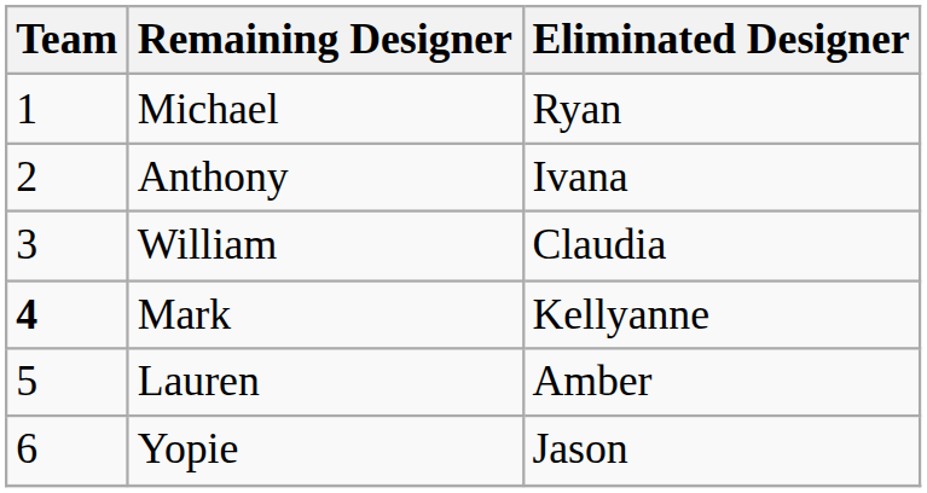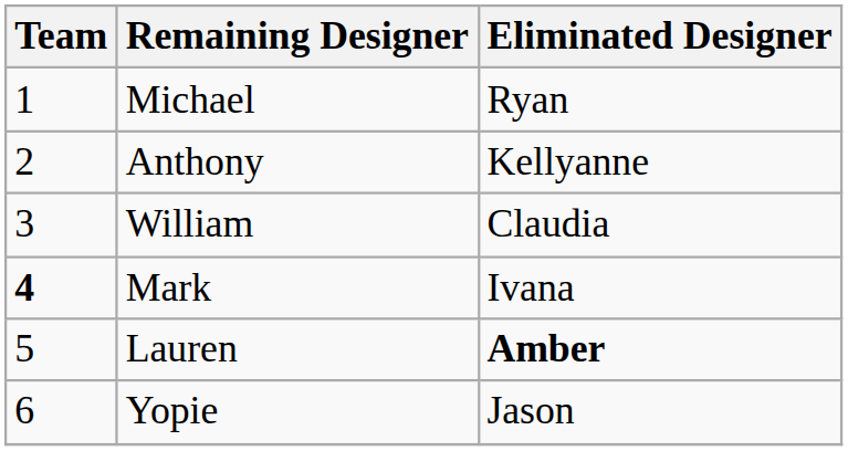Anthony | Eliminated Designer: Ivana -> Kellyanne
Mark | Eliminated Designer: Kellyanne -> Ivana
Lauren | Eliminated Designer: normal -> bold
